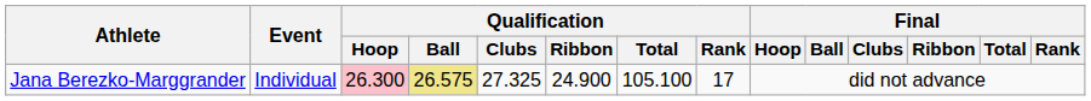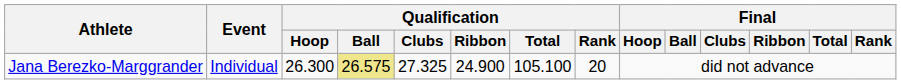Jana Berezko-Marggrander | Qualification / Hoop: pink background -> no background
Jana Berezko-Marggrander | Qualification / Rank: 17 -> 20
